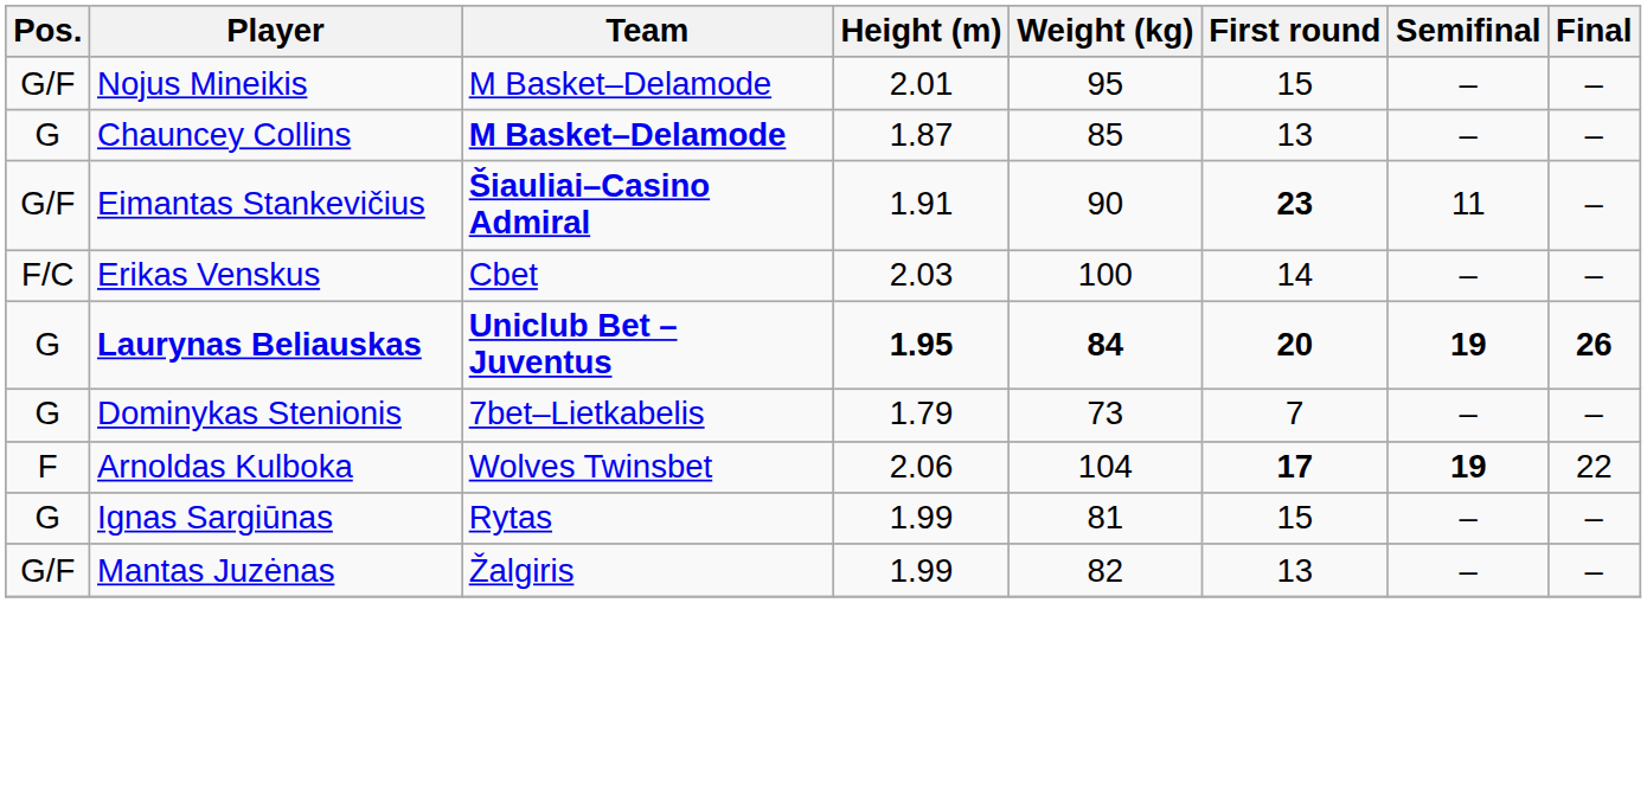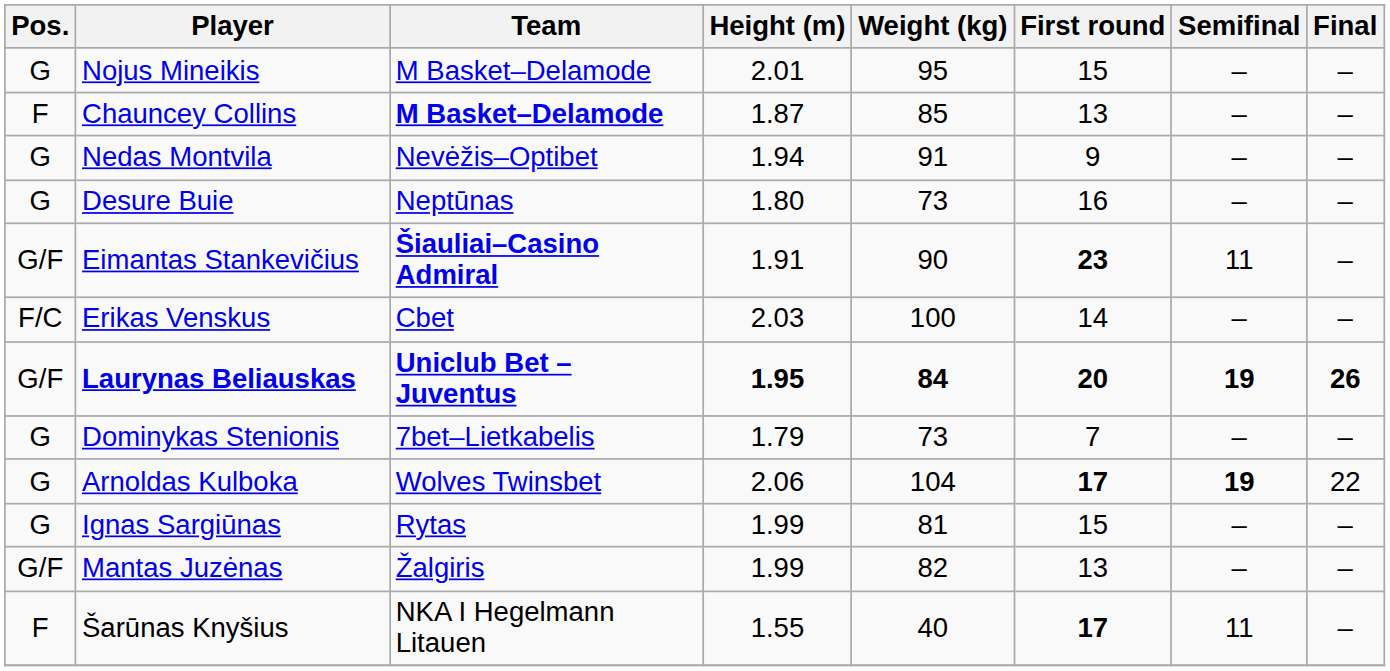Nojus Mineikis | Pos.: G/F -> G
Chauncey Collins | Pos.: G -> F
+ row: G | Nedas Montvila | Nevėžis–Optibet | 1.94 | 91 | 9 | – | –
+ row: G | Desure Buie | Neptūnas | 1.80 | 73 | 16 | – | –
Laurynas Beliauskas | Pos.: G -> G/F
Arnoldas Kulboka | Pos.: F -> G
+ row: F | Šarūnas Knyšius | NKA I Hegelmann Litauen | 1.55 | 40 | 17 | 11 | –
